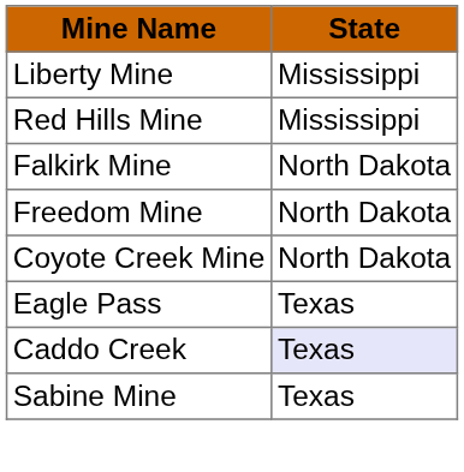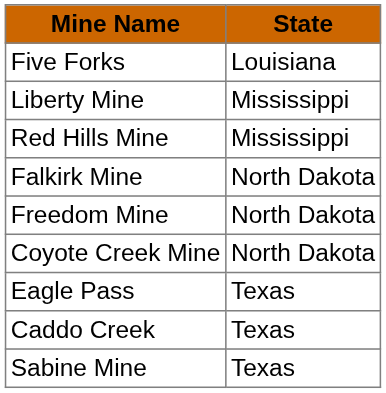+ row: Five Forks | Louisiana
Caddo Creek | State: lavender background -> no background
